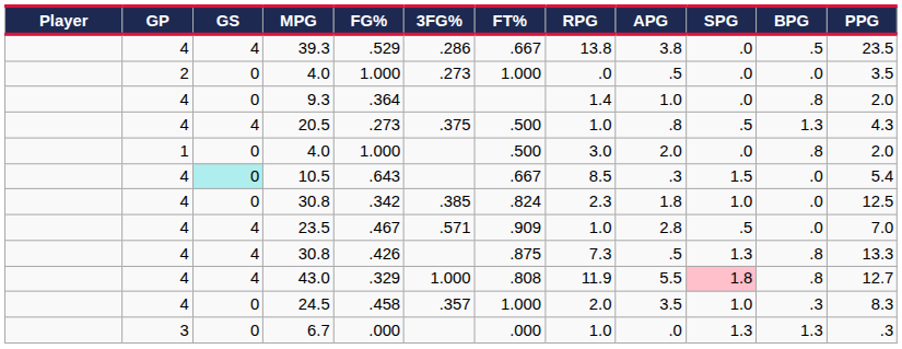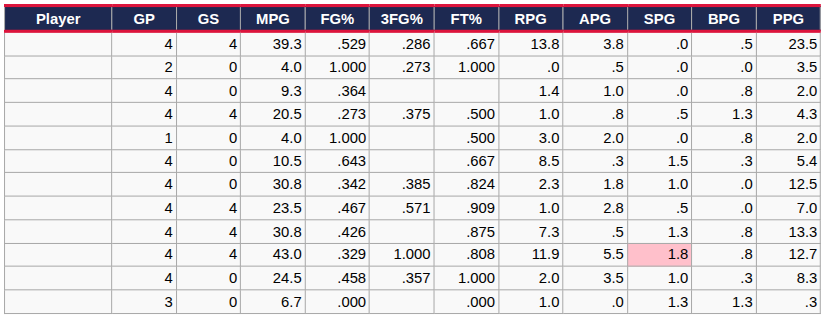10.5 | GS: paleturquoise background -> no background
10.5 | BPG: .0 -> .3
